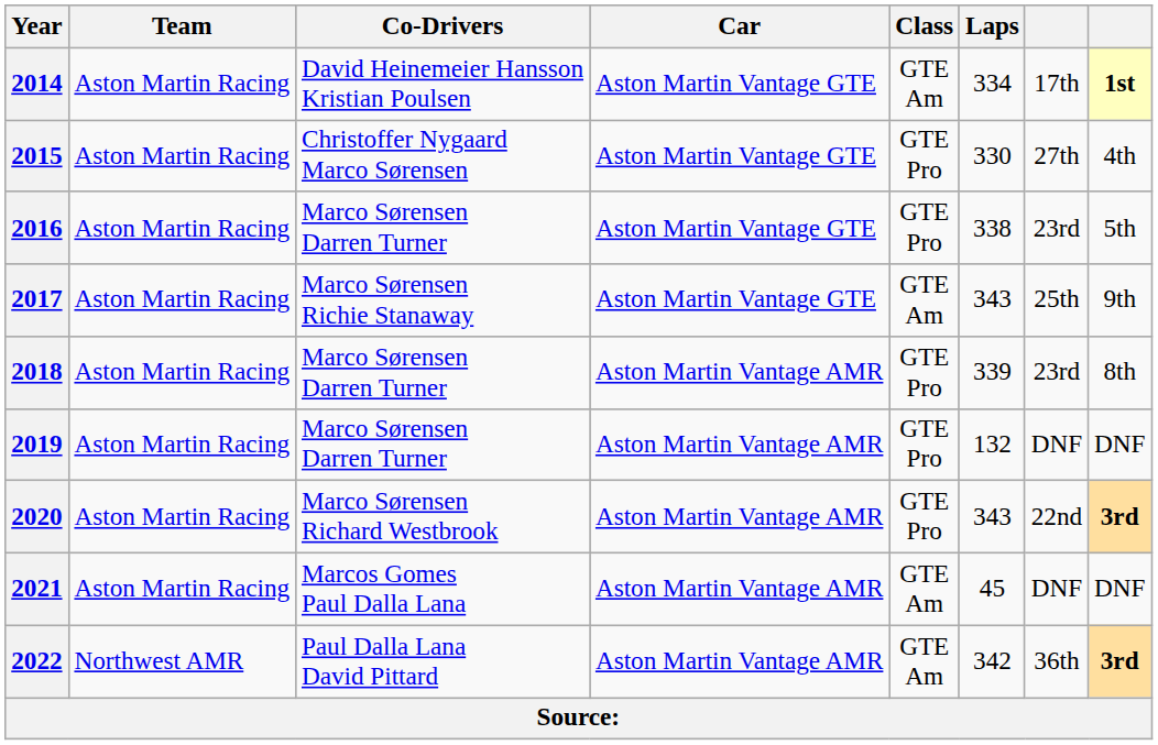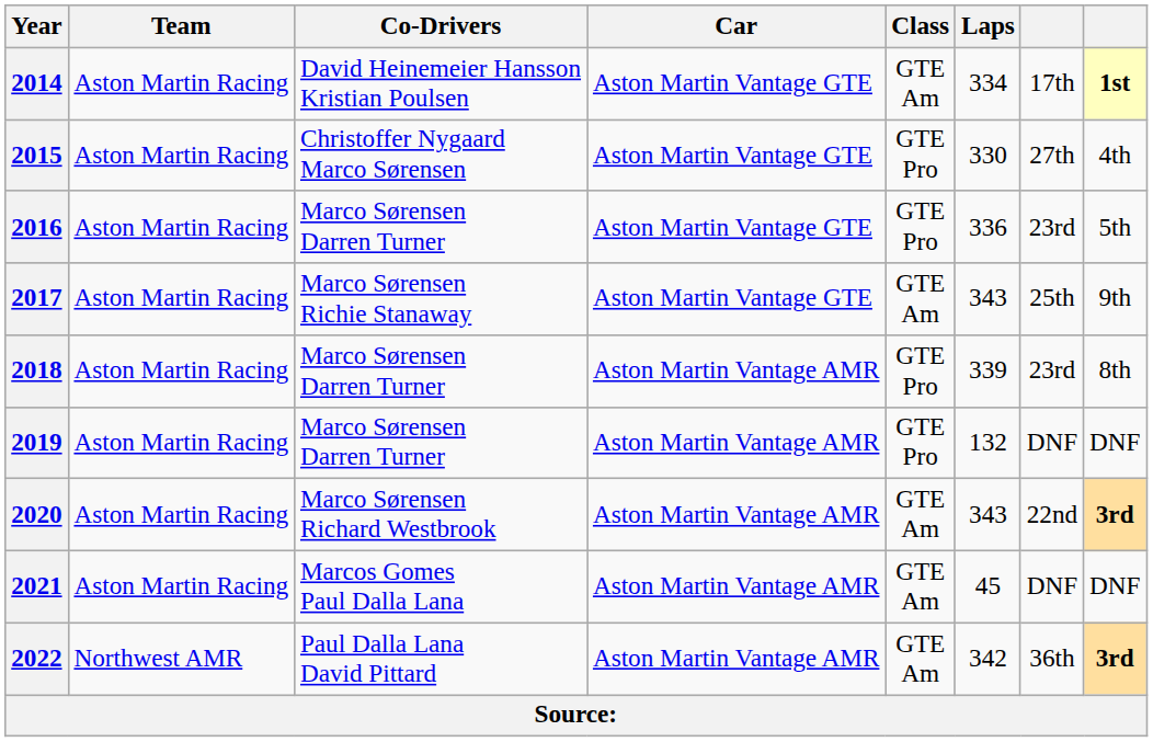2016 | Laps: 338 -> 336
2020 | Class: GTE Pro -> GTE Am
